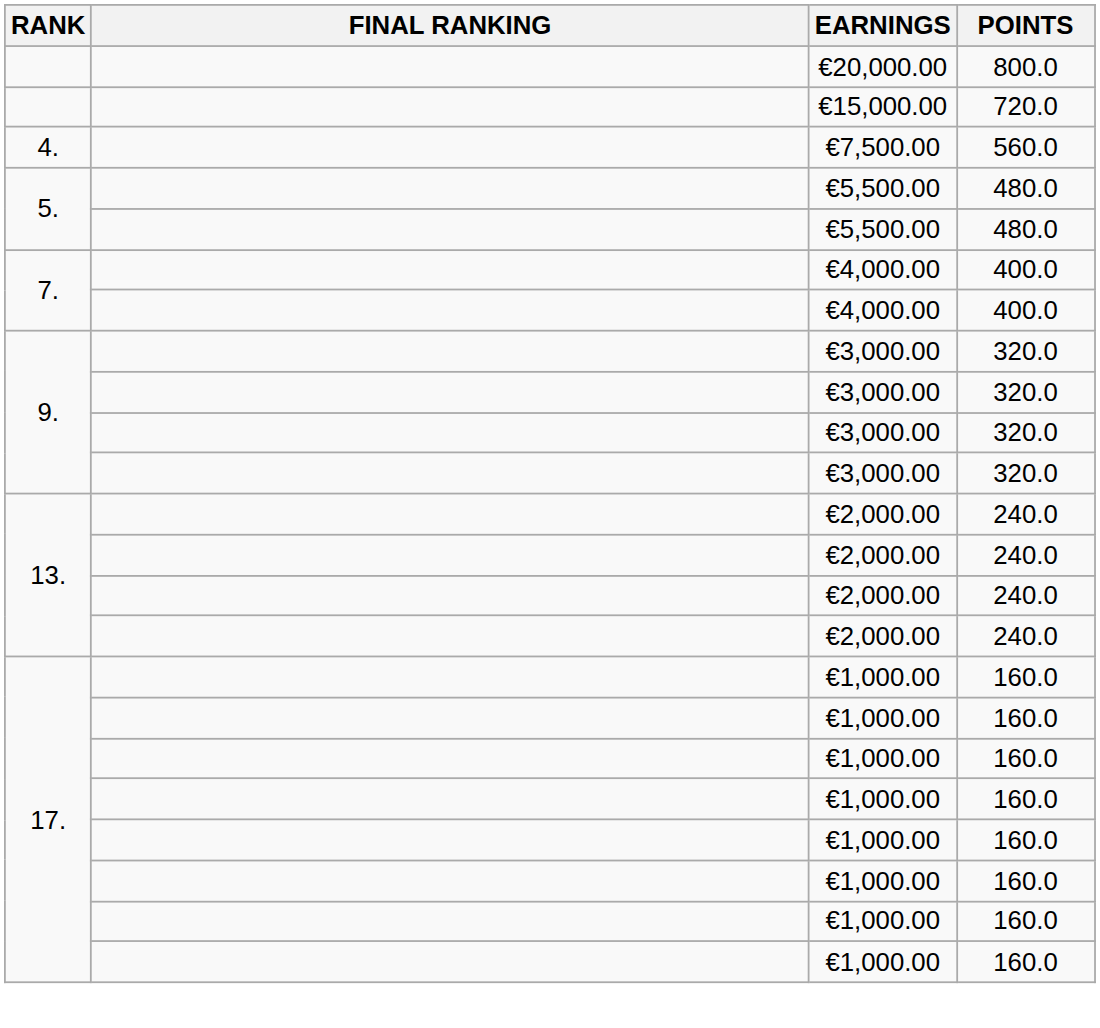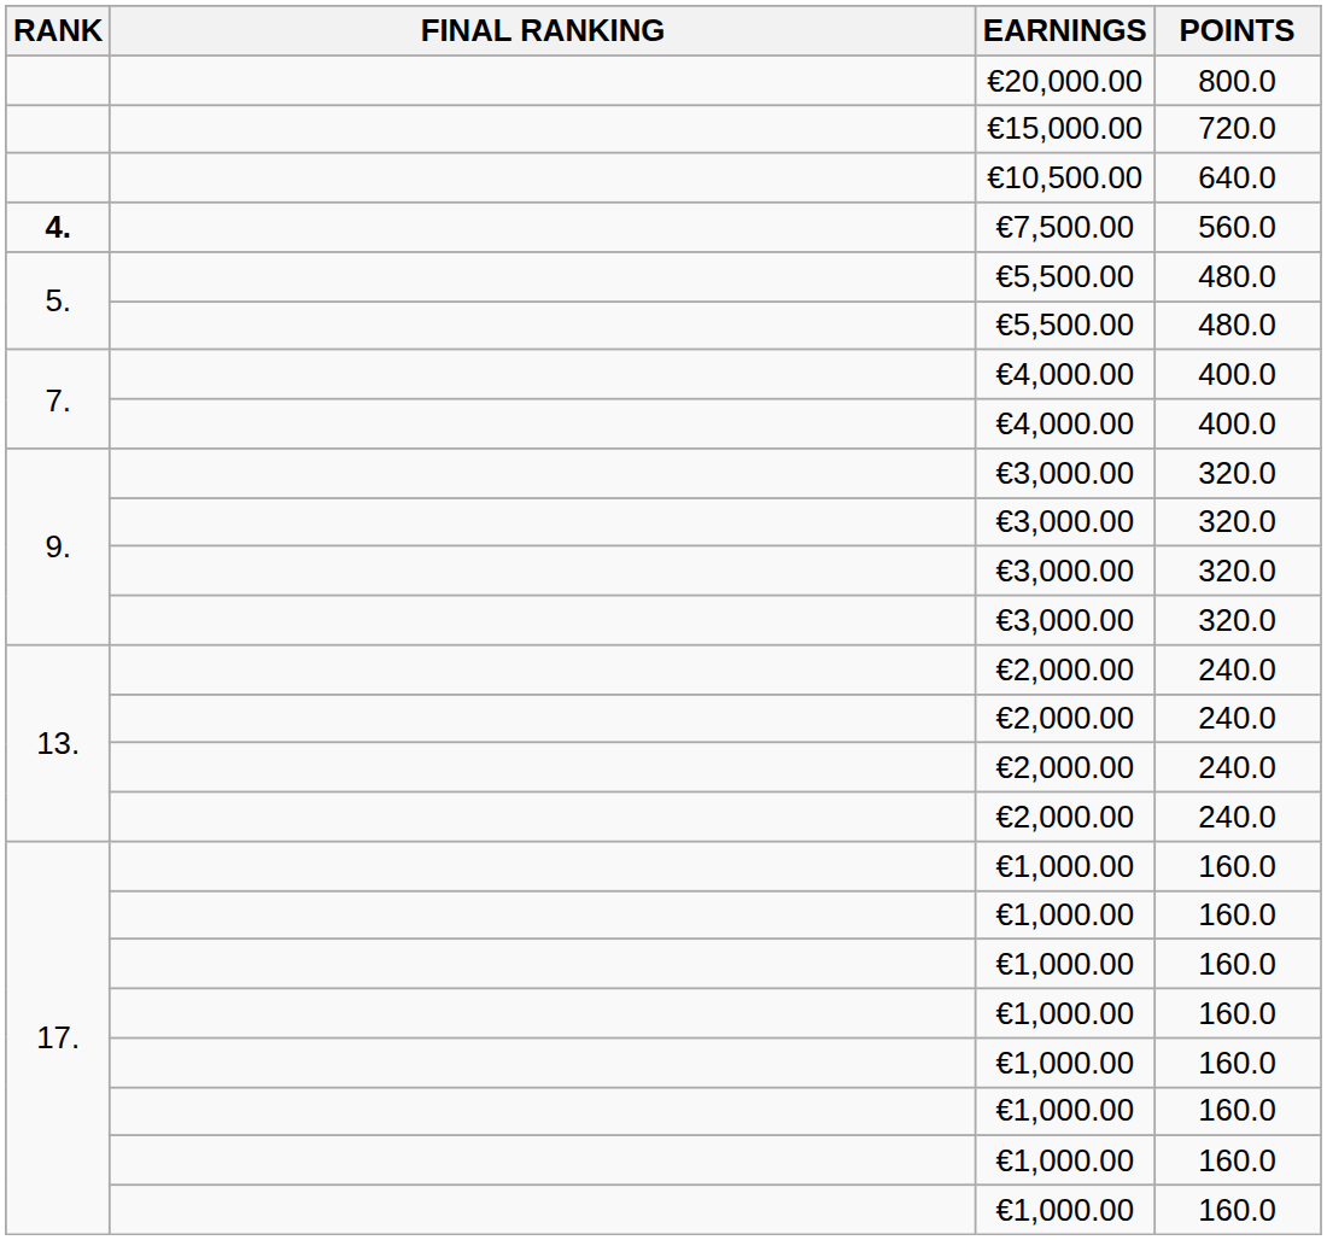+ row: €10,500.00 | 640.0
€7,500.00 | RANK: normal -> bold
